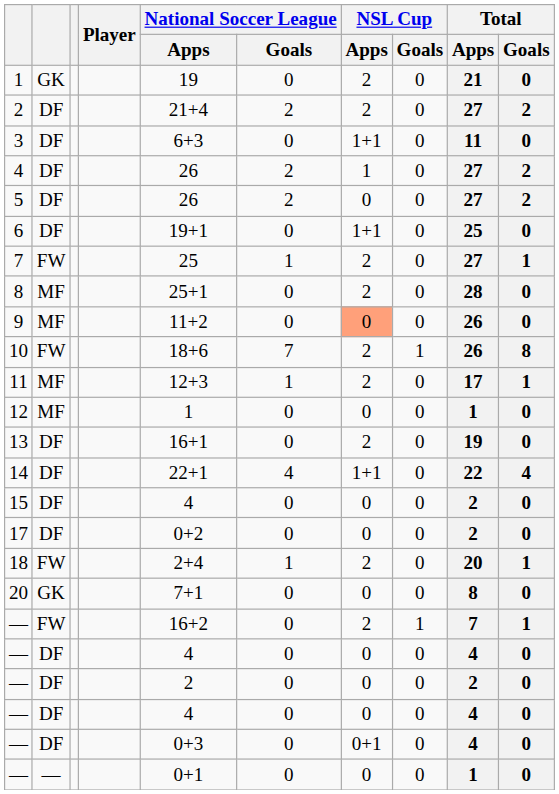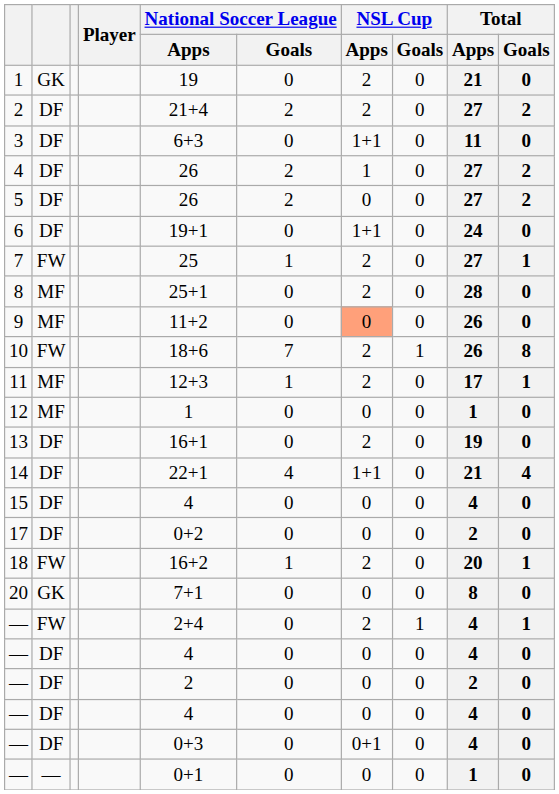6 | Total / Apps: 25 -> 24
14 | Total / Apps: 22 -> 21
15 | Total / Apps: 2 -> 4
18 | National Soccer League / Apps: 2+4 -> 16+2
— / FW | National Soccer League / Apps: 16+2 -> 2+4
— / FW | Total / Apps: 7 -> 4
